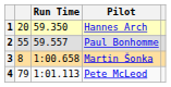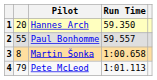columns swapped: Pilot <-> Run Time
